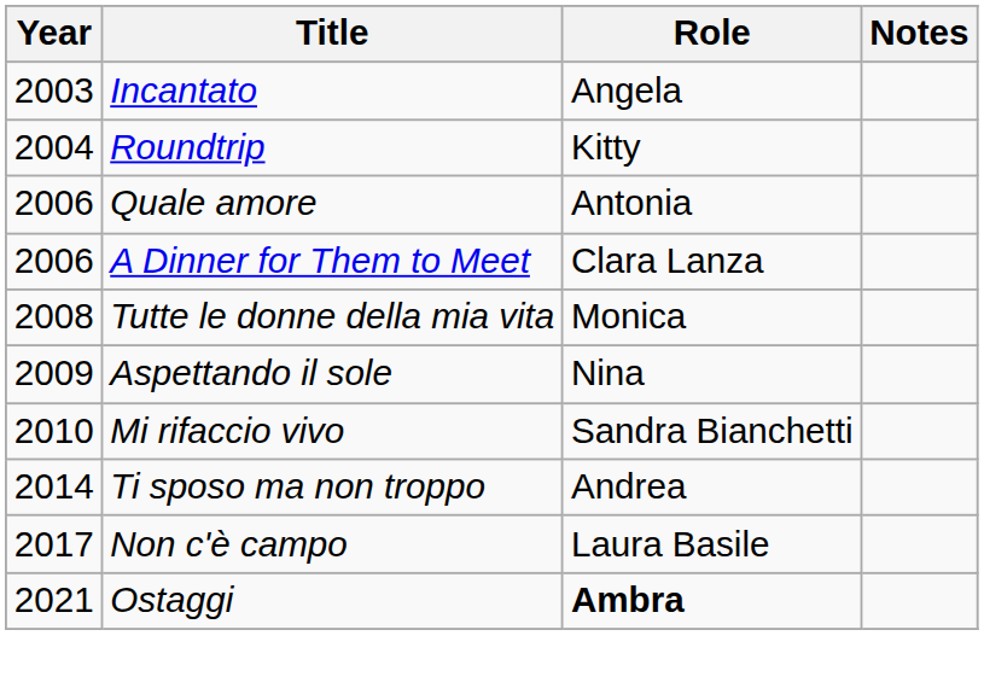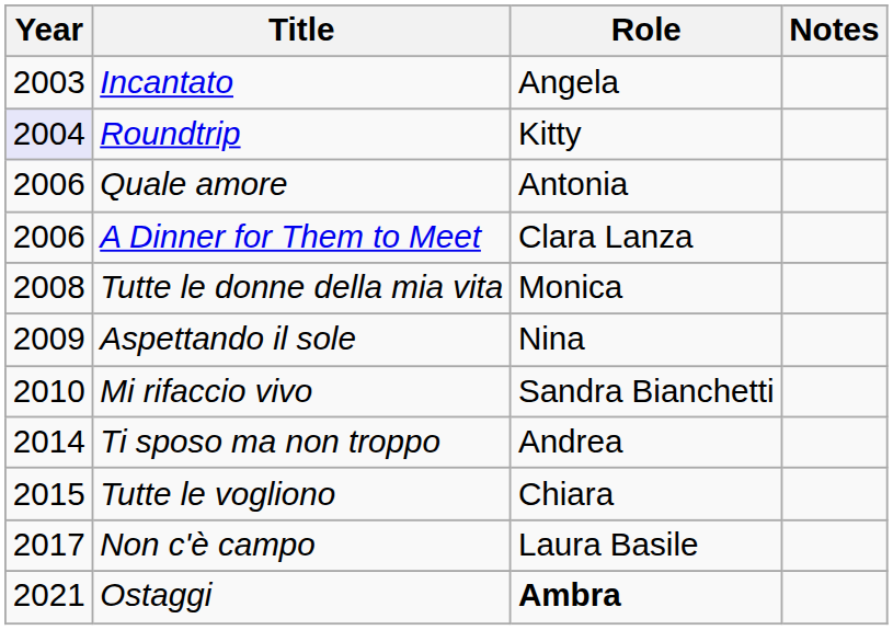Roundtrip | Year: no background -> lavender background
+ row: 2015 | Tutte le vogliono | Chiara
